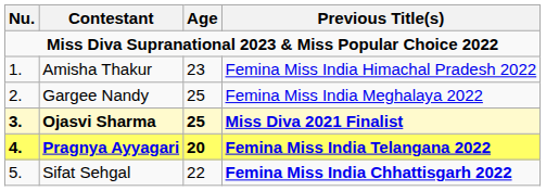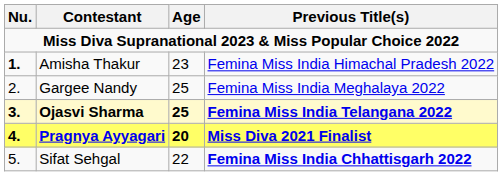Amisha Thakur | Nu.: normal -> bold
Ojasvi Sharma | Previous Title(s): Miss Diva 2021 Finalist -> Femina Miss India Telangana 2022
Pragnya Ayyagari | Previous Title(s): Femina Miss India Telangana 2022 -> Miss Diva 2021 Finalist
